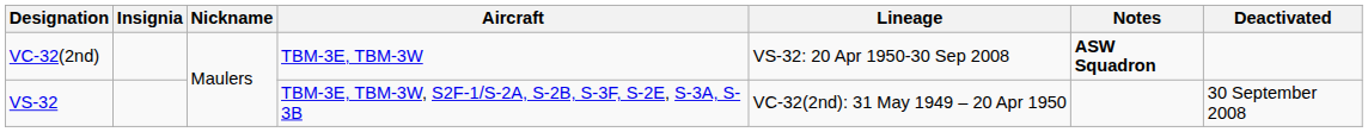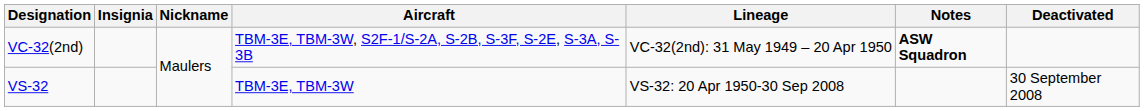VC-32(2nd) | Aircraft: TBM-3E, TBM-3W -> TBM-3E, TBM-3W, S2F-1/S-2A, S-2B, S-3F, S-2E, S-3A, S-3B
VC-32(2nd) | Lineage: VS-32: 20 Apr 1950-30 Sep 2008 -> VC-32(2nd): 31 May 1949 – 20 Apr 1950
VS-32 | Aircraft: TBM-3E, TBM-3W, S2F-1/S-2A, S-2B, S-3F, S-2E, S-3A, S-3B -> TBM-3E, TBM-3W
VS-32 | Lineage: VC-32(2nd): 31 May 1949 – 20 Apr 1950 -> VS-32: 20 Apr 1950-30 Sep 2008
